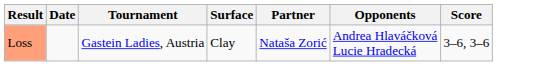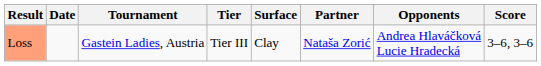+ column: Tier | Tier III
